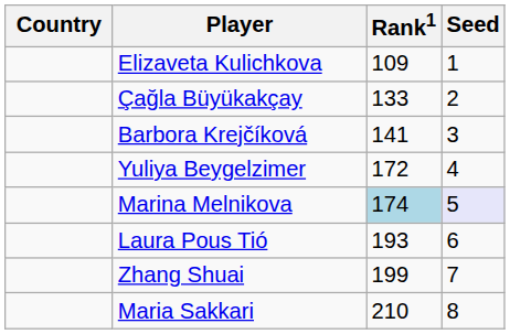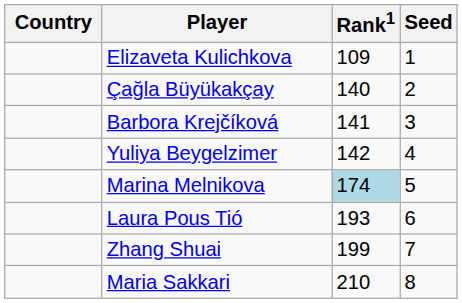Çağla Büyükakçay | Rank1: 133 -> 140
Yuliya Beygelzimer | Rank1: 172 -> 142
Marina Melnikova | Seed: lavender background -> no background
